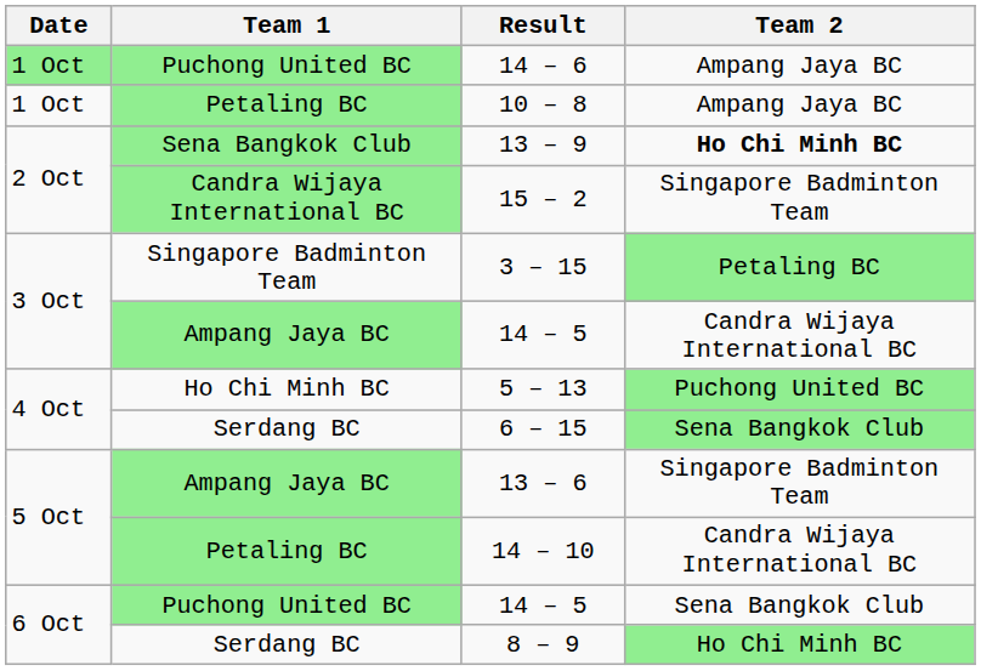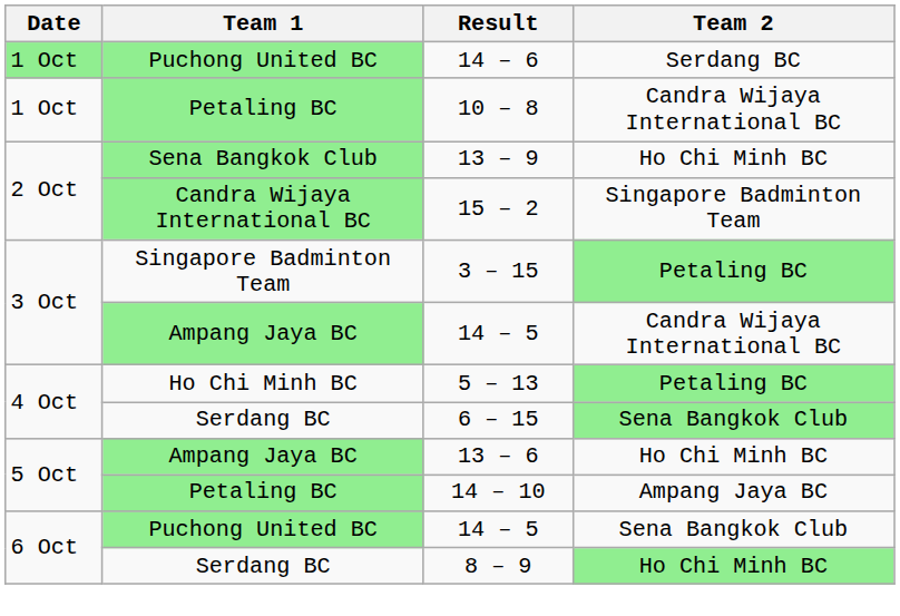14 – 6 | Team 2: Ampang Jaya BC -> Serdang BC
10 – 8 | Team 2: Ampang Jaya BC -> Candra Wijaya International BC
13 – 9 | Team 2: bold -> normal
5 – 13 | Team 2: Puchong United BC -> Petaling BC
13 – 6 | Team 2: Singapore Badminton Team -> Ho Chi Minh BC
14 – 10 | Team 2: Candra Wijaya International BC -> Ampang Jaya BC
